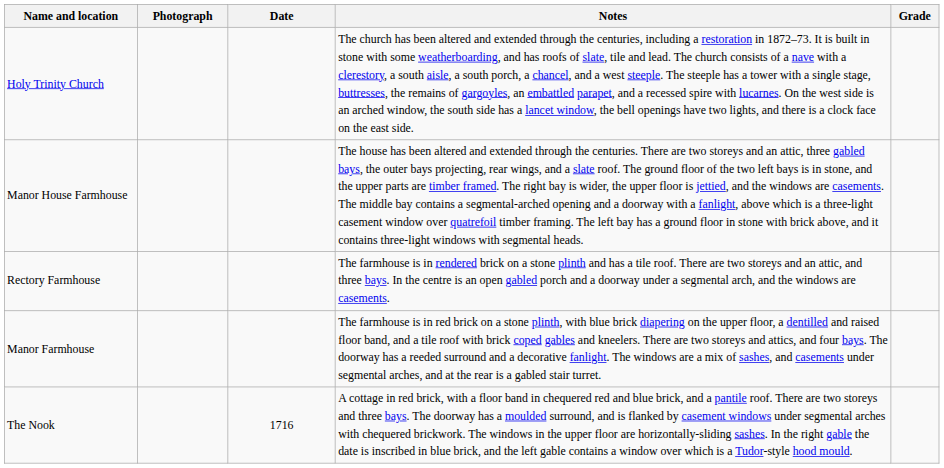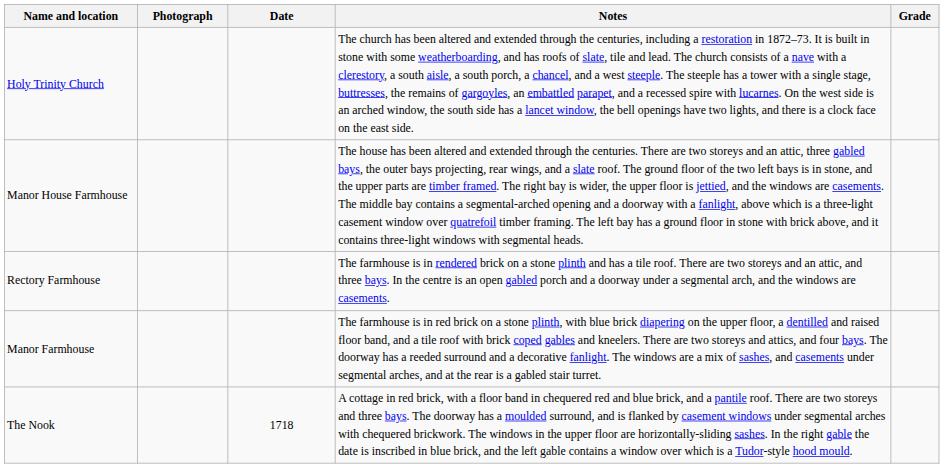The Nook | Date: 1716 -> 1718
